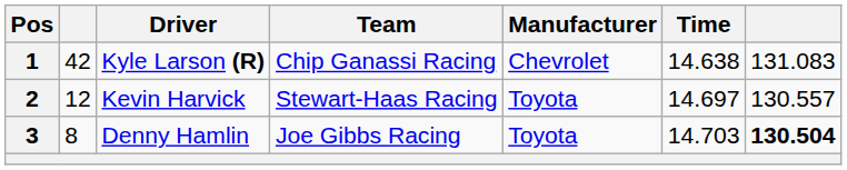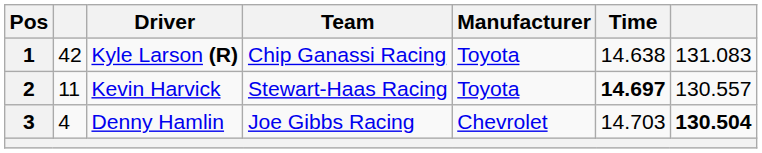1 | Manufacturer: Chevrolet -> Toyota
2 | column 2: 12 -> 11
2 | Time: normal -> bold
3 | column 2: 8 -> 4
3 | Manufacturer: Toyota -> Chevrolet
